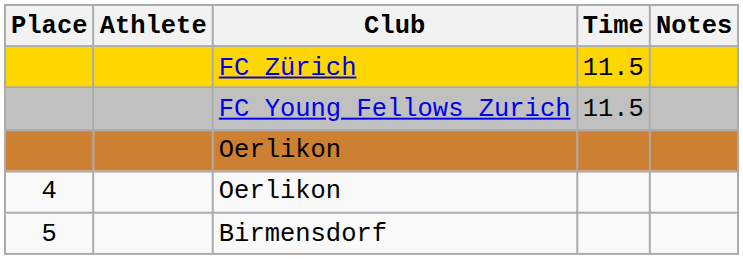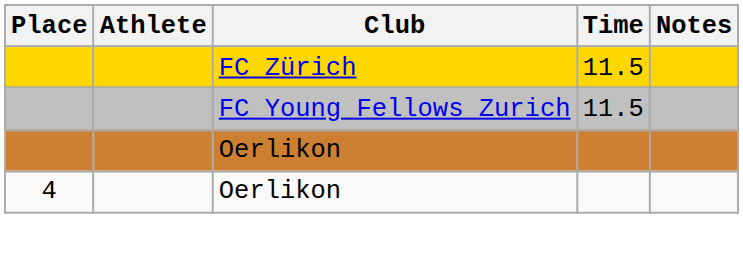- row: 5 | Birmensdorf
